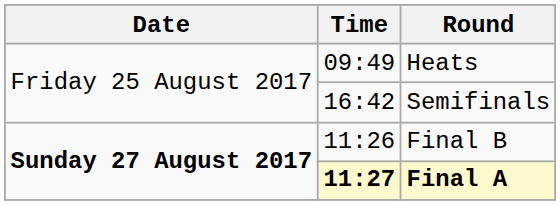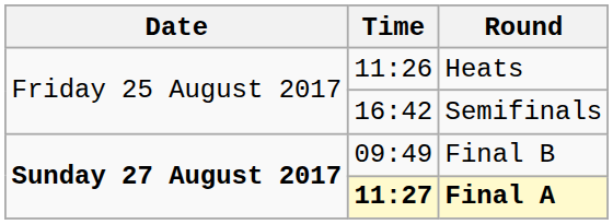Heats | Time: 09:49 -> 11:26
Final B | Time: 11:26 -> 09:49
